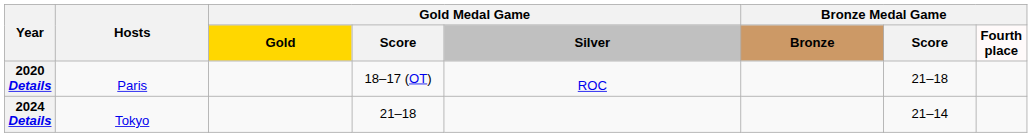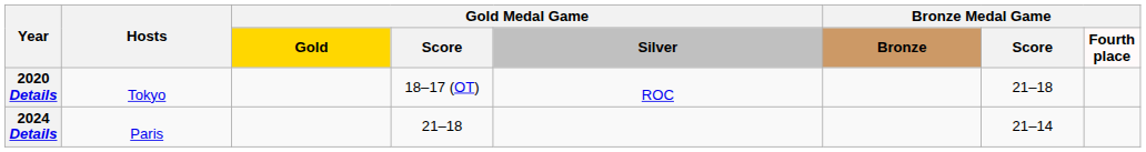2020 Details | Hosts: Paris -> Tokyo
2024 Details | Hosts: Tokyo -> Paris
